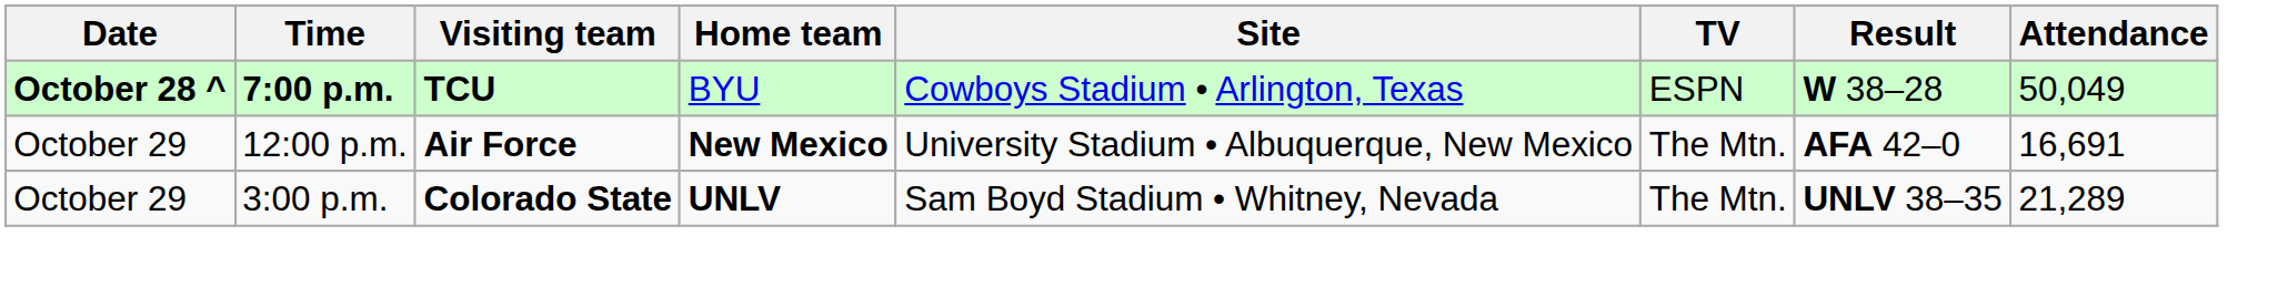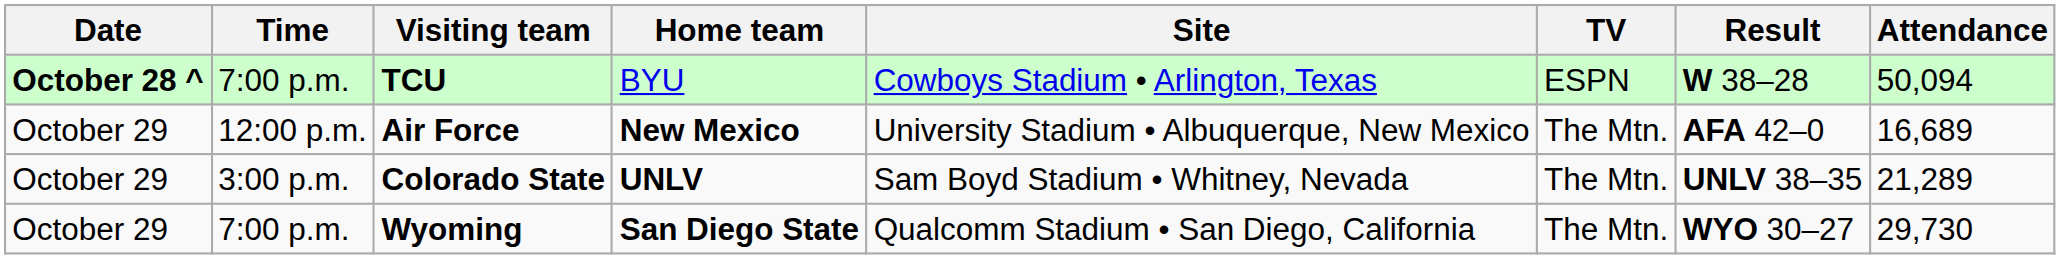TCU | Time: bold -> normal
TCU | Attendance: 50,049 -> 50,094
Air Force | Attendance: 16,691 -> 16,689
+ row: October 29 | 7:00 p.m. | Wyoming | San Diego State | Qualcomm Stadium • San Diego, California | The Mtn. | WYO 30–27 | 29,730
